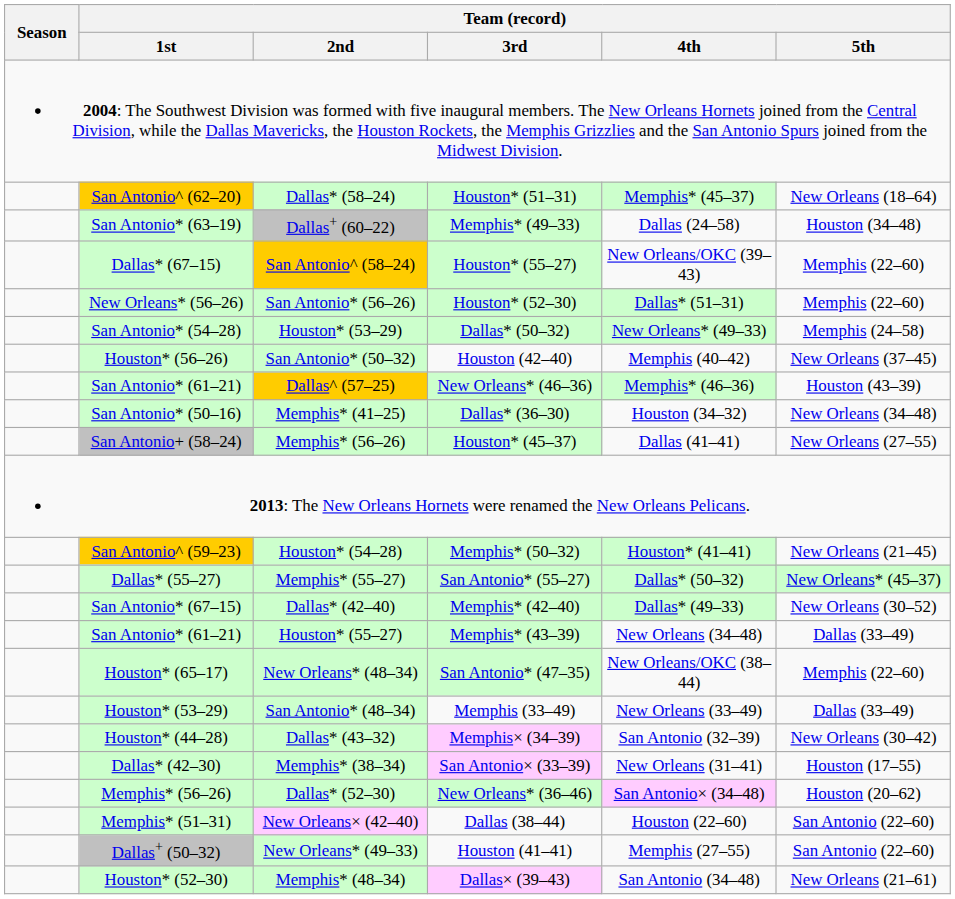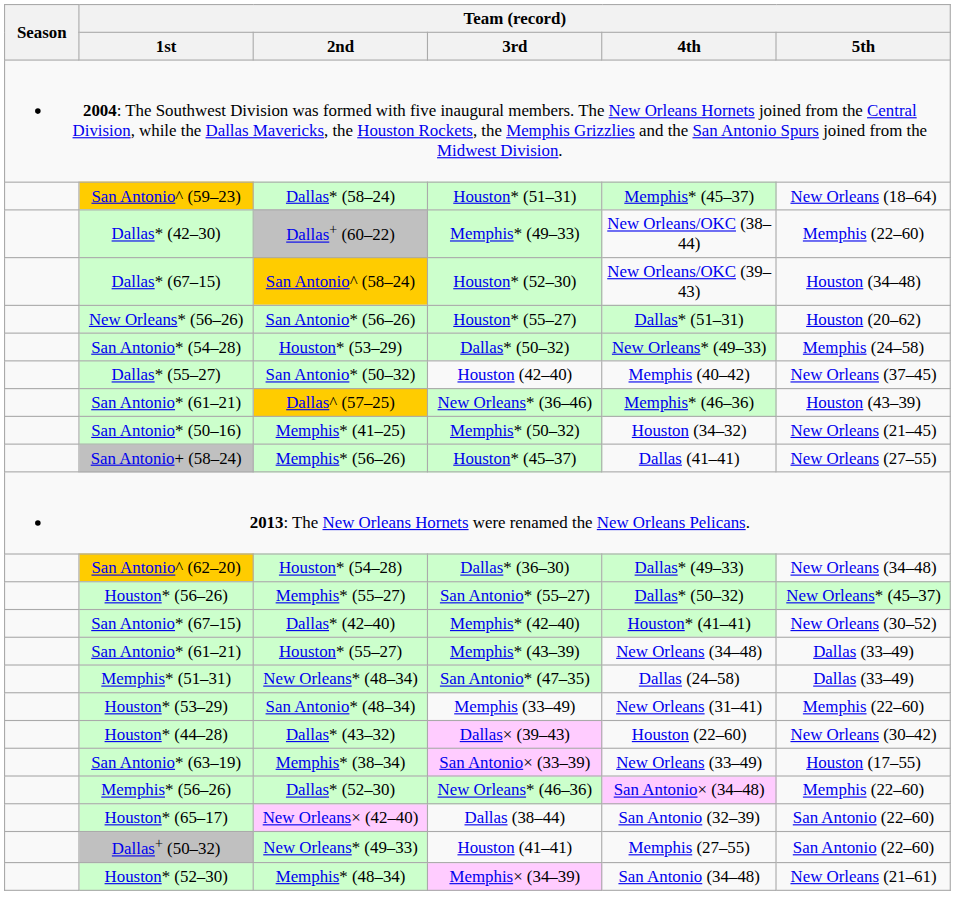Dallas* (58–24) | Team (record) / 1st: San Antonio^ (62–20) -> San Antonio^ (59–23)
Dallas+ (60–22) | Team (record) / 1st: San Antonio* (63–19) -> Dallas* (42–30)
Dallas+ (60–22) | Team (record) / 4th: Dallas (24–58) -> New Orleans/OKC (38–44)
Dallas+ (60–22) | Team (record) / 5th: Houston (34–48) -> Memphis (22–60)
San Antonio^ (58–24) | Team (record) / 3rd: Houston* (55–27) -> Houston* (52–30)
San Antonio^ (58–24) | Team (record) / 5th: Memphis (22–60) -> Houston (34–48)
San Antonio* (56–26) | Team (record) / 3rd: Houston* (52–30) -> Houston* (55–27)
San Antonio* (56–26) | Team (record) / 5th: Memphis (22–60) -> Houston (20–62)
San Antonio* (50–32) | Team (record) / 1st: Houston* (56–26) -> Dallas* (55–27)
Dallas^ (57–25) | Team (record) / 3rd: New Orleans* (46–36) -> New Orleans* (36–46)
Memphis* (41–25) | Team (record) / 3rd: Dallas* (36–30) -> Memphis* (50–32)
Memphis* (41–25) | Team (record) / 5th: New Orleans (34–48) -> New Orleans (21–45)
Houston* (54–28) | Team (record) / 1st: San Antonio^ (59–23) -> San Antonio^ (62–20)
Houston* (54–28) | Team (record) / 3rd: Memphis* (50–32) -> Dallas* (36–30)
Houston* (54–28) | Team (record) / 4th: Houston* (41–41) -> Dallas* (49–33)
Houston* (54–28) | Team (record) / 5th: New Orleans (21–45) -> New Orleans (34–48)
Memphis* (55–27) | Team (record) / 1st: Dallas* (55–27) -> Houston* (56–26)
Dallas* (42–40) | Team (record) / 4th: Dallas* (49–33) -> Houston* (41–41)
New Orleans* (48–34) | Team (record) / 1st: Houston* (65–17) -> Memphis* (51–31)
New Orleans* (48–34) | Team (record) / 4th: New Orleans/OKC (38–44) -> Dallas (24–58)
New Orleans* (48–34) | Team (record) / 5th: Memphis (22–60) -> Dallas (33–49)
San Antonio* (48–34) | Team (record) / 4th: New Orleans (33–49) -> New Orleans (31–41)
San Antonio* (48–34) | Team (record) / 5th: Dallas (33–49) -> Memphis (22–60)
Dallas* (43–32) | Team (record) / 3rd: Memphis× (34–39) -> Dallas× (39–43)
Dallas* (43–32) | Team (record) / 4th: San Antonio (32–39) -> Houston (22–60)
Memphis* (38–34) | Team (record) / 1st: Dallas* (42–30) -> San Antonio* (63–19)
Memphis* (38–34) | Team (record) / 4th: New Orleans (31–41) -> New Orleans (33–49)
Dallas* (52–30) | Team (record) / 3rd: New Orleans* (36–46) -> New Orleans* (46–36)
Dallas* (52–30) | Team (record) / 5th: Houston (20–62) -> Memphis (22–60)
New Orleans× (42–40) | Team (record) / 1st: Memphis* (51–31) -> Houston* (65–17)
New Orleans× (42–40) | Team (record) / 4th: Houston (22–60) -> San Antonio (32–39)
Memphis* (48–34) | Team (record) / 3rd: Dallas× (39–43) -> Memphis× (34–39)
